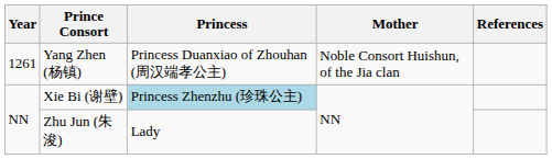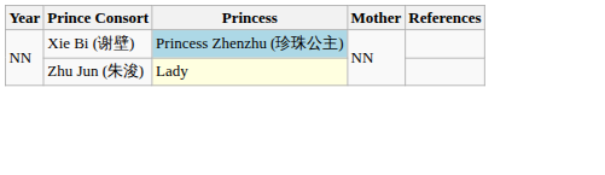- row: 1261 | Yang Zhen (杨镇) | Princess Duanxiao of Zhouhan (周汉端孝公主) | Noble Consort Huishun, of the Jia clan
Zhu Jun (朱浚) | Princess: no background -> lightyellow background
